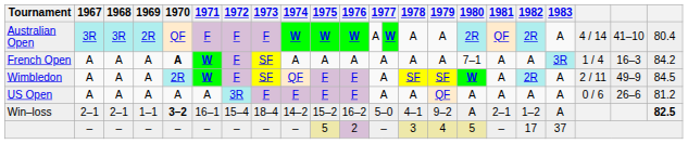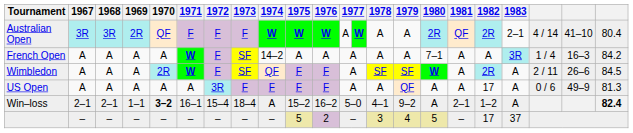Australian Open | 1983: A -> 2–1
French Open | 1970: bold -> normal
French Open | 1974: A -> 14–2
Wimbledon | column 21: 49–9 -> 26–6
US Open | 1982: A -> 17
US Open | column 21: 26–6 -> 49–9
US Open | column 22: 81.2 -> 81.3
Win–loss | 1974: 14–2 -> A
Win–loss | column 22: 82.5 -> 82.4
